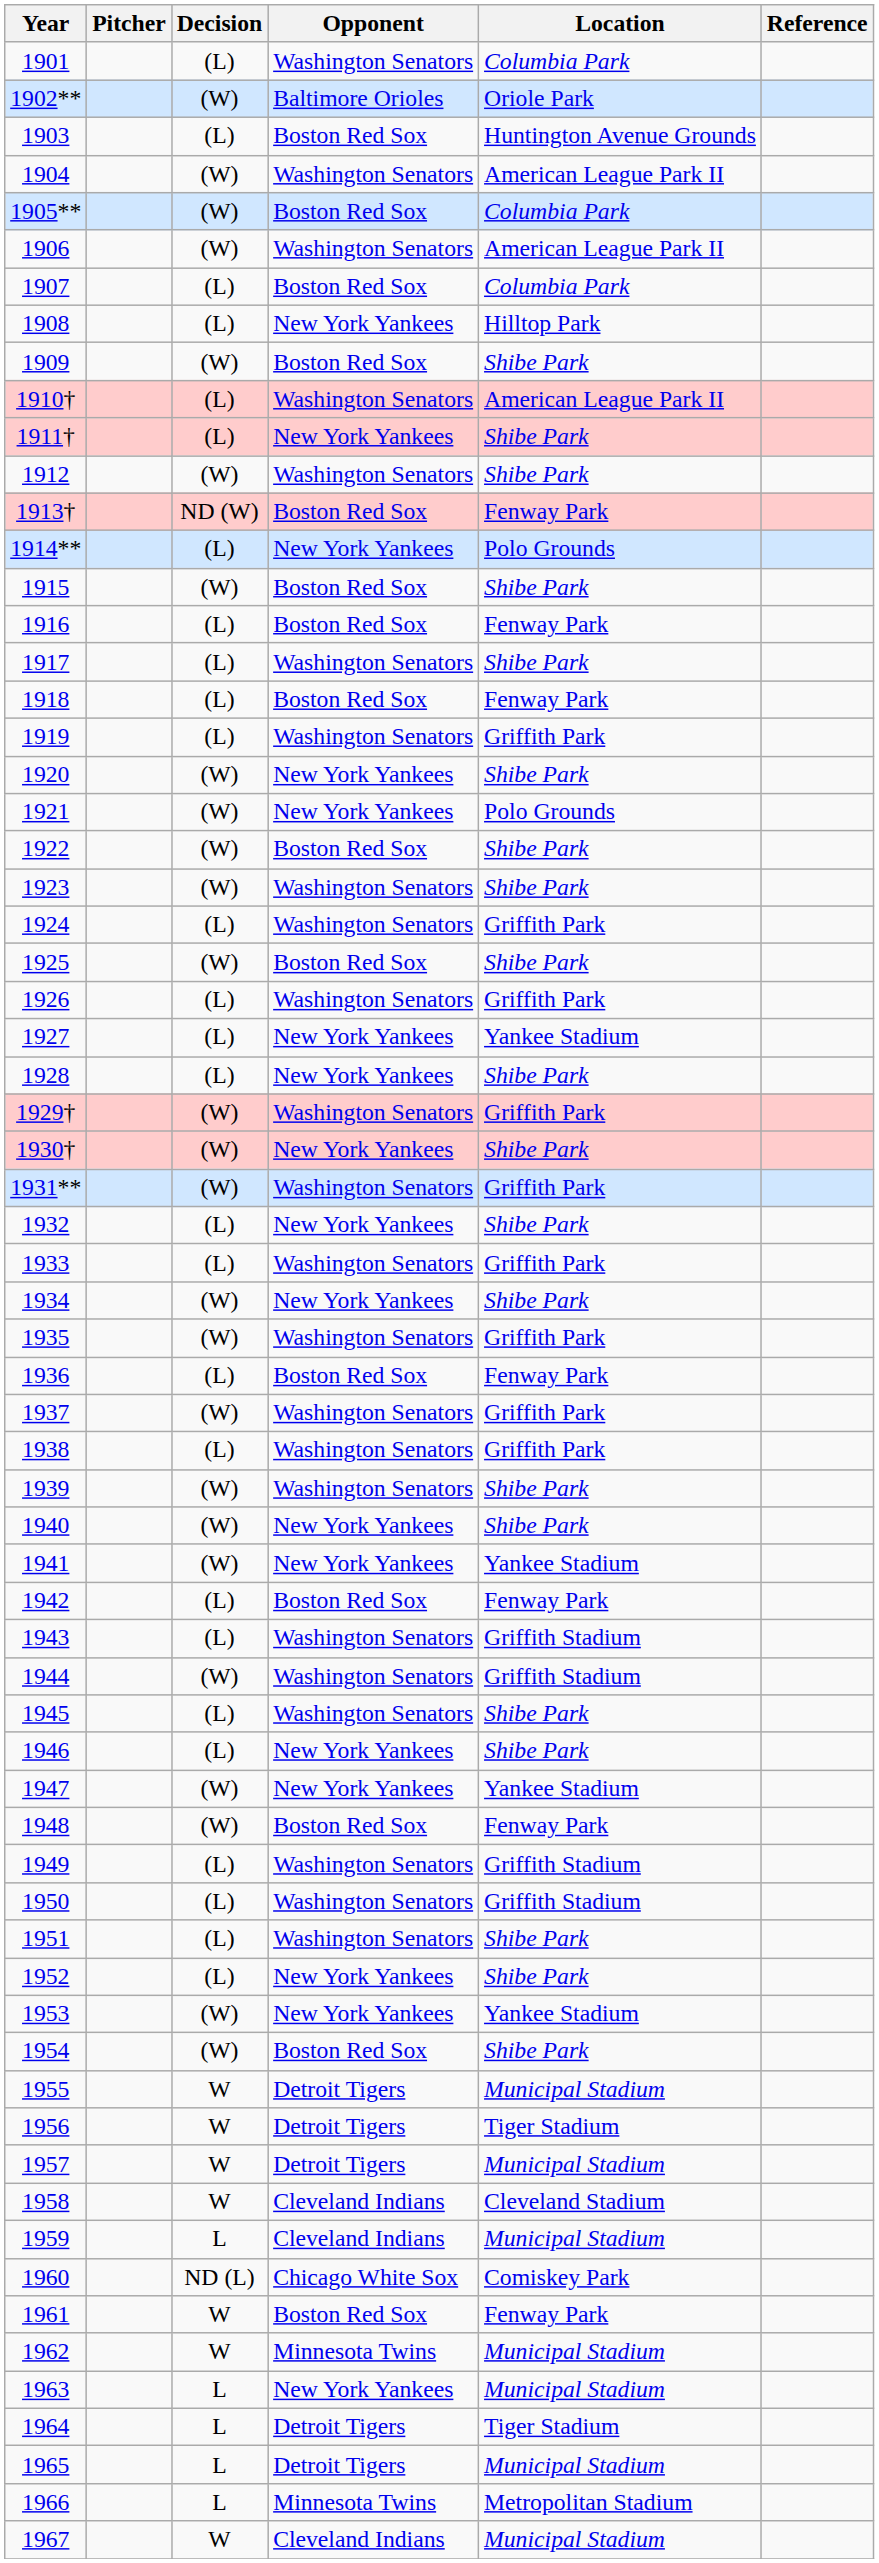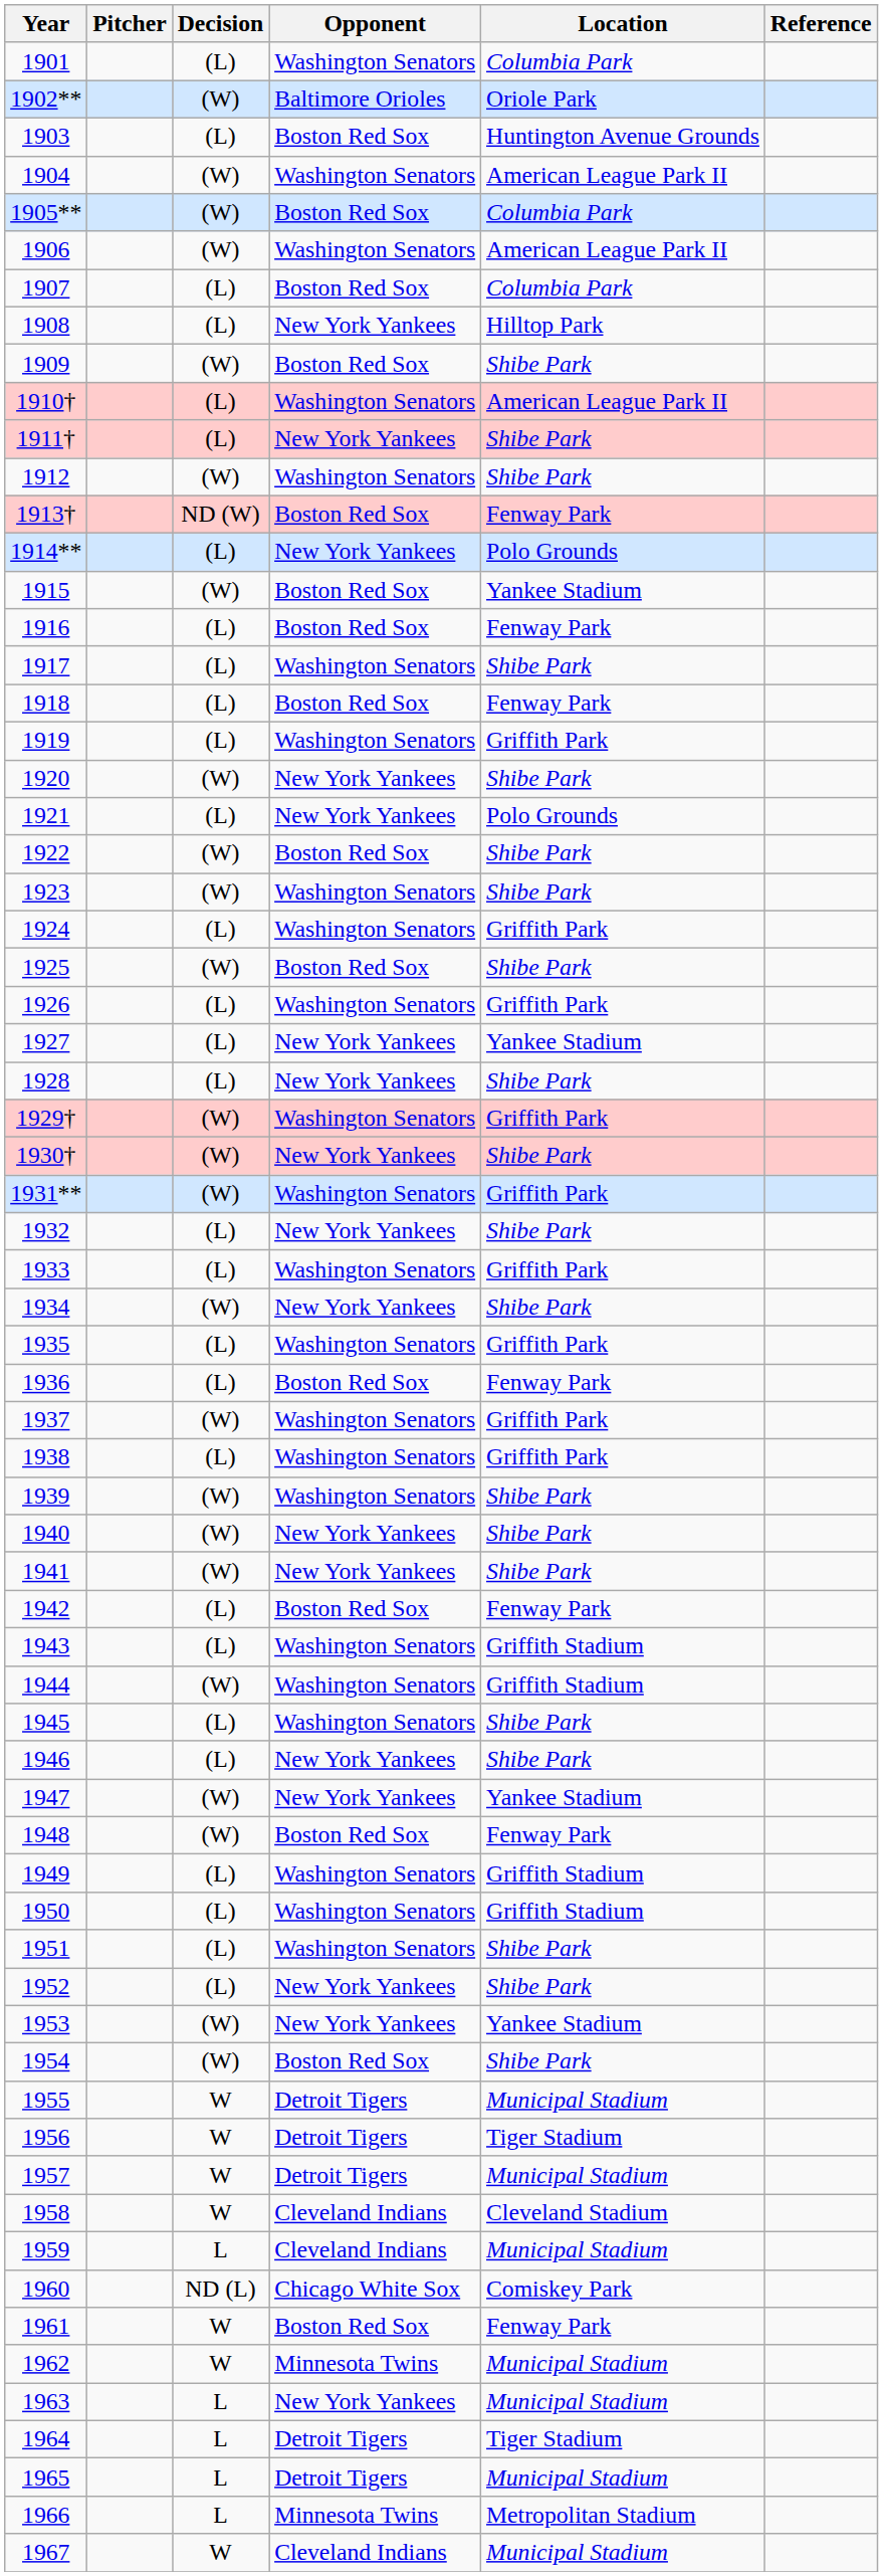1915 | Location: Shibe Park -> Yankee Stadium
1921 | Decision: (W) -> (L)
1935 | Decision: (W) -> (L)
1941 | Location: Yankee Stadium -> Shibe Park
